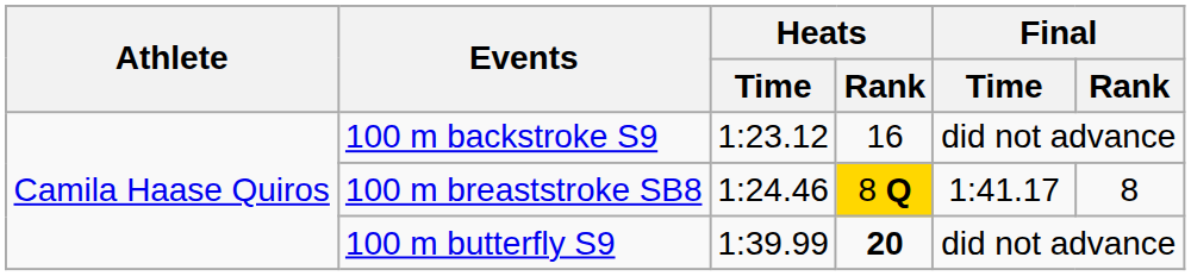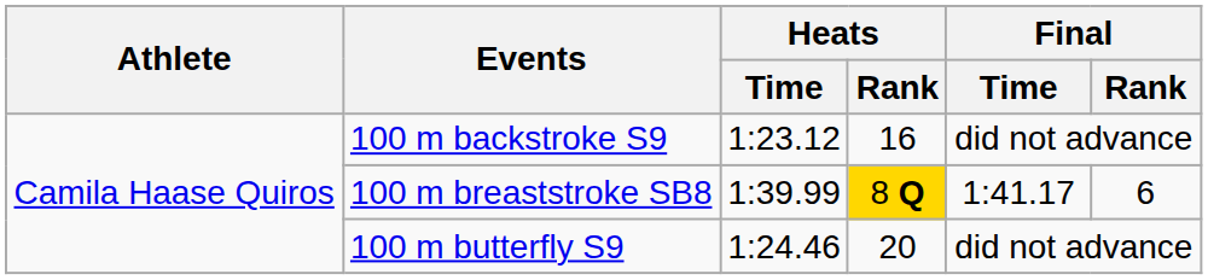100 m breaststroke SB8 | Heats / Time: 1:24.46 -> 1:39.99
100 m breaststroke SB8 | Final / Rank: 8 -> 6
100 m butterfly S9 | Heats / Time: 1:39.99 -> 1:24.46
100 m butterfly S9 | Heats / Rank: bold -> normal
